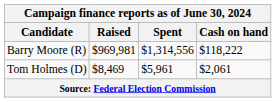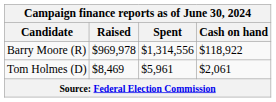Barry Moore (R) | Raised: $969,981 -> $969,978
Barry Moore (R) | Cash on hand: $118,222 -> $118,922
